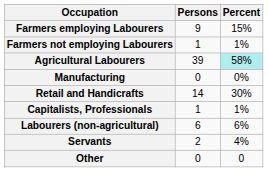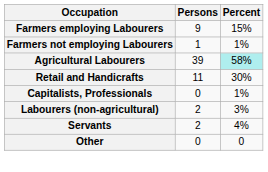- row: Manufacturing | 0 | 0%
Retail and Handicrafts | Persons: 14 -> 11
Capitalists, Professionals | Persons: 1 -> 0
Labourers (non-agricultural) | Persons: 6 -> 2
Labourers (non-agricultural) | Percent: 6% -> 3%
